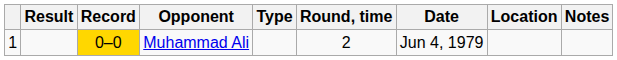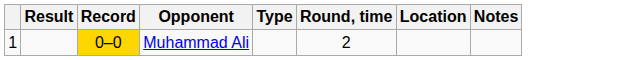- column: Date | Jun 4, 1979
